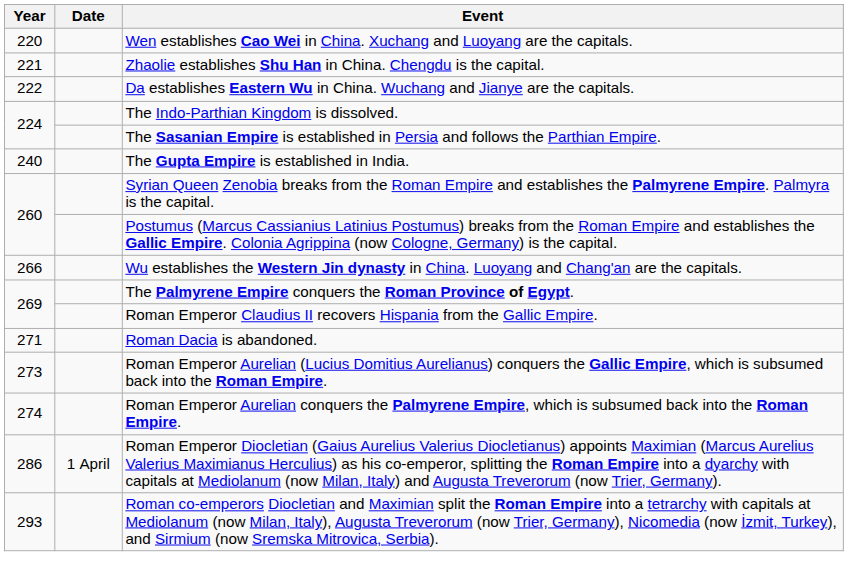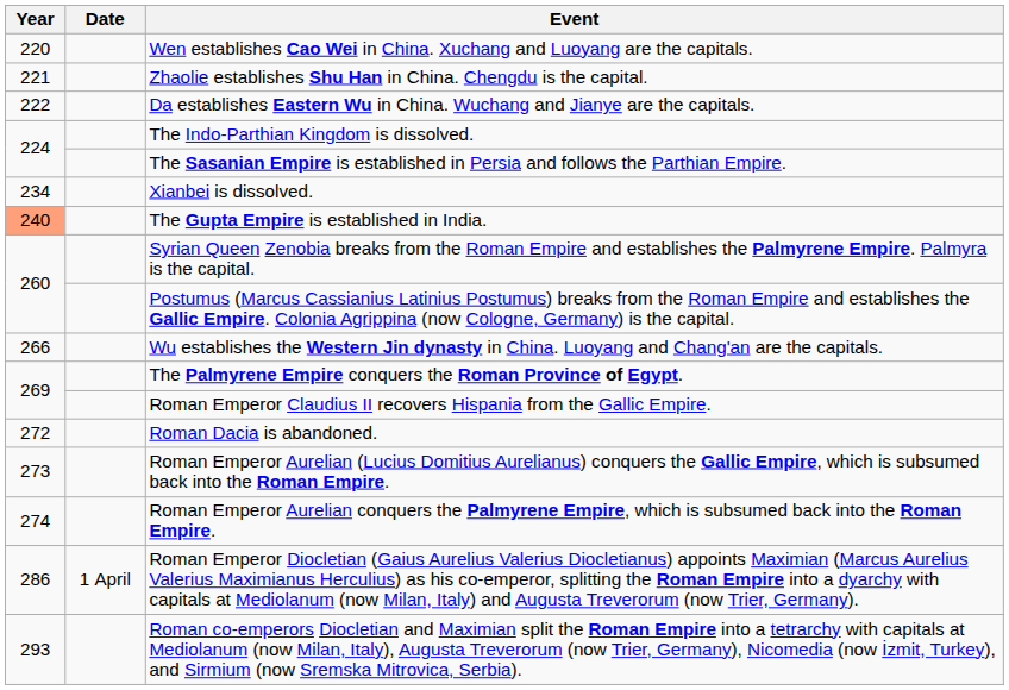+ row: 234 | Xianbei is dissolved.
The Gupta Empire is established in India. | Year: no background -> lightsalmon background
Roman Dacia is abandoned. | Year: 271 -> 272
